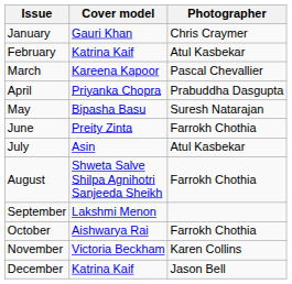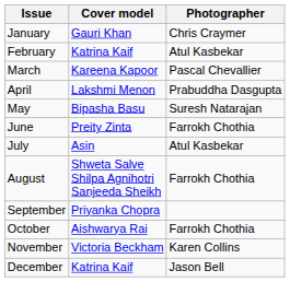April | Cover model: Priyanka Chopra -> Lakshmi Menon
September | Cover model: Lakshmi Menon -> Priyanka Chopra
